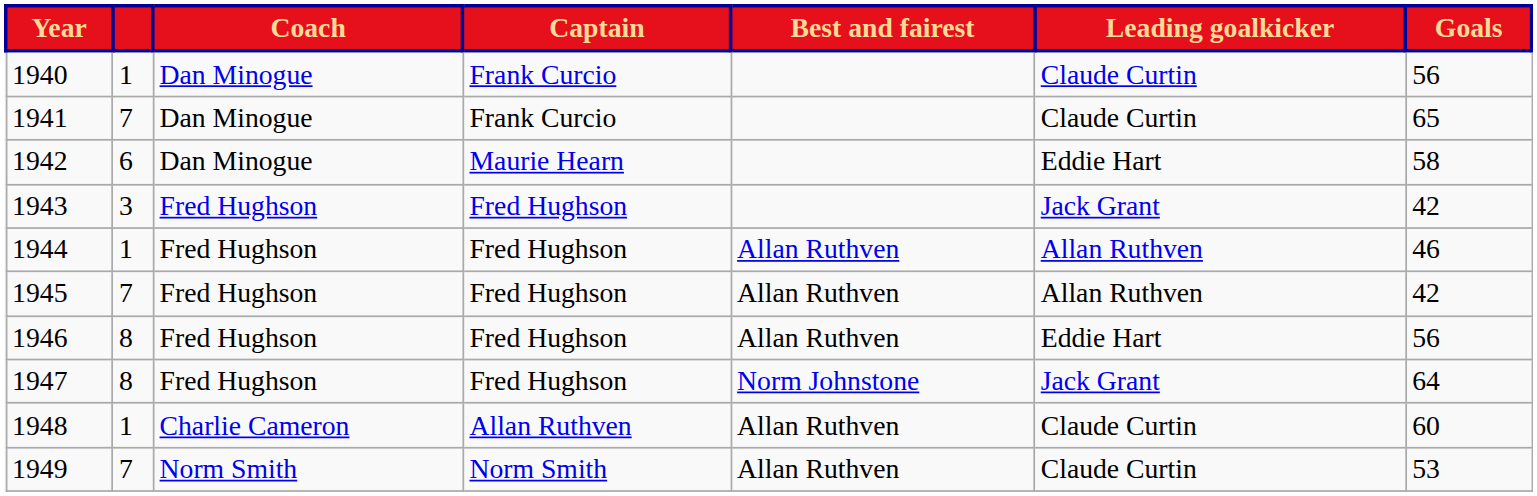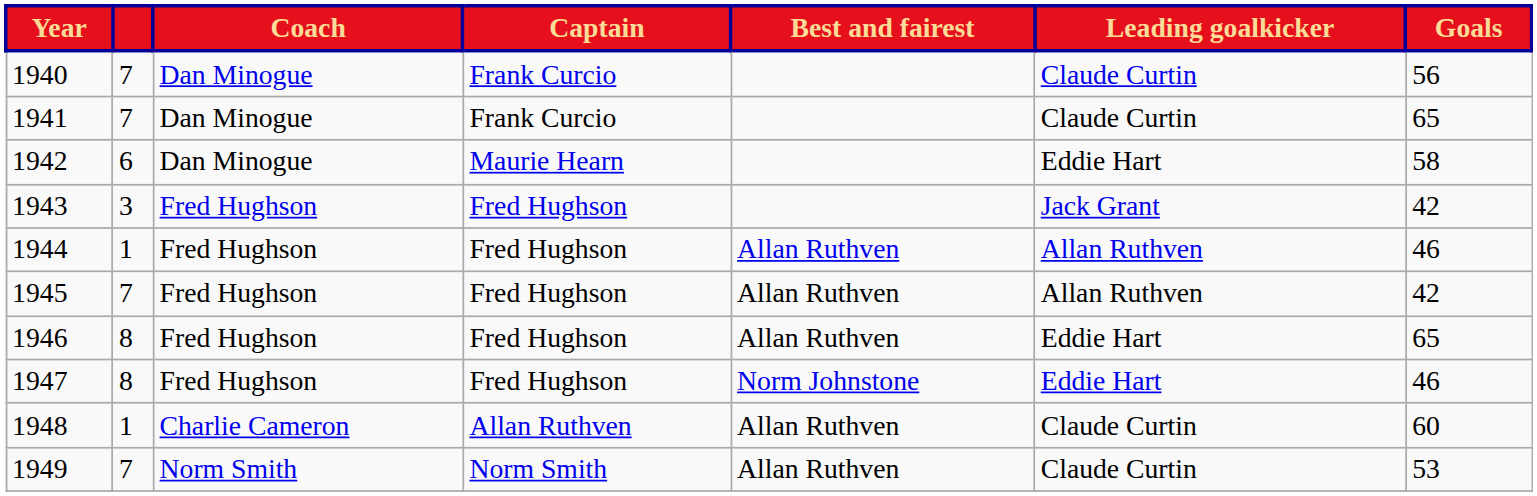1940 | column 2: 1 -> 7
1946 | Goals: 56 -> 65
1947 | Leading goalkicker: Jack Grant -> Eddie Hart
1947 | Goals: 64 -> 46
